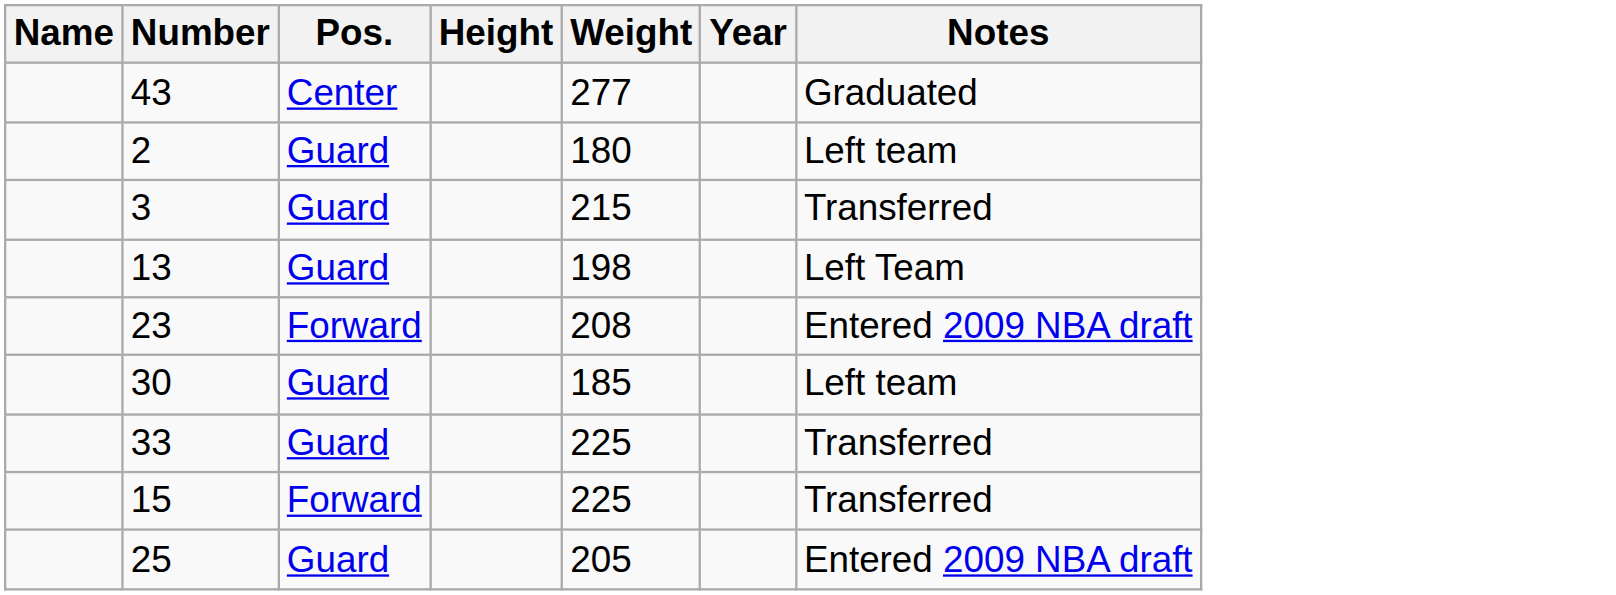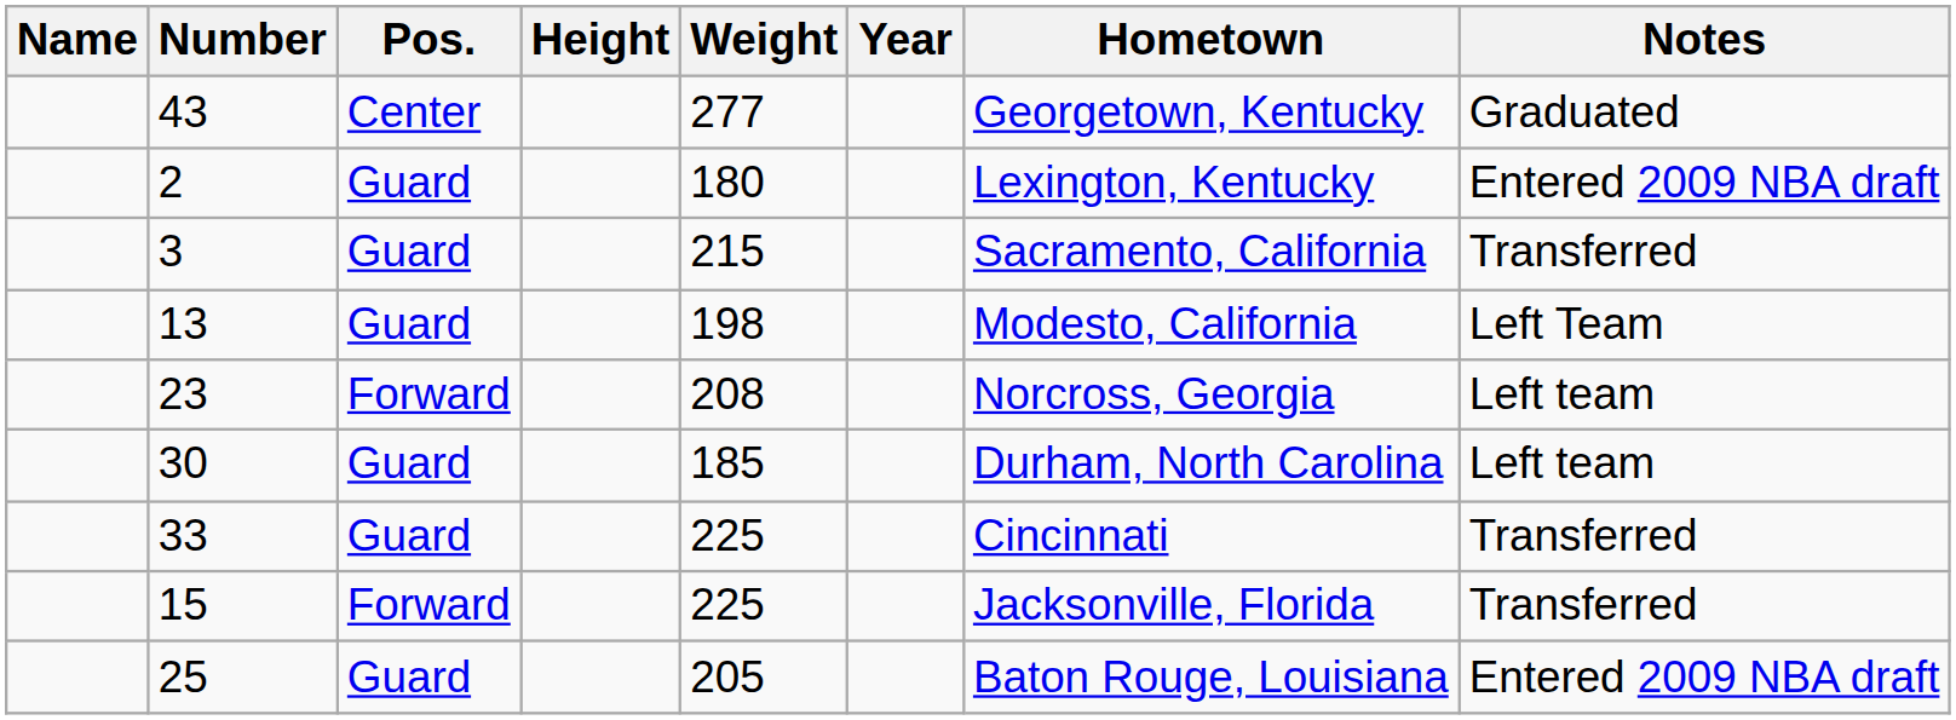+ column: Hometown | Georgetown, Kentucky | Lexington, Kentucky | Sacramento, California | Modesto, California | Norcross, Georgia | Durham, North Carolina | Cincinnati | Jacksonville, Florida | Baton Rouge, Louisiana
2 | Notes: Left team -> Entered 2009 NBA draft
23 | Notes: Entered 2009 NBA draft -> Left team
